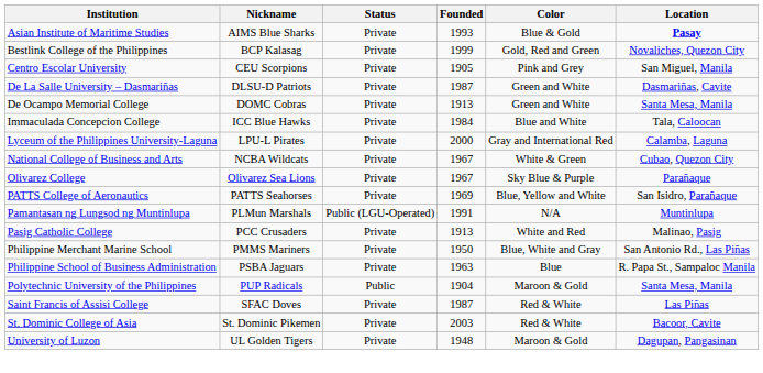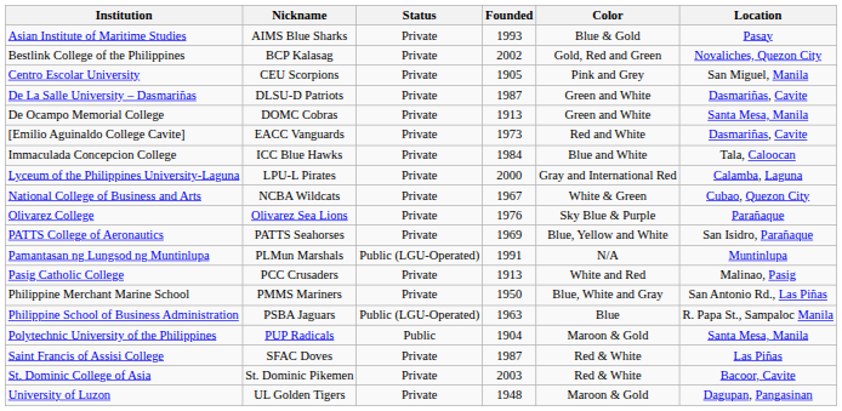Asian Institute of Maritime Studies | Location: bold -> normal
Bestlink College of the Philippines | Founded: 1999 -> 2002
+ row: [Emilio Aguinaldo College Cavite] | EACC Vanguards | Private | 1973 | Red and White | Dasmariñas, Cavite
Olivarez College | Founded: 1967 -> 1976
Philippine School of Business Administration | Status: Private -> Public (LGU-Operated)
